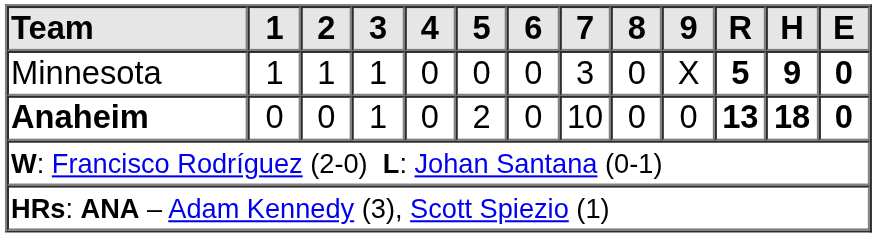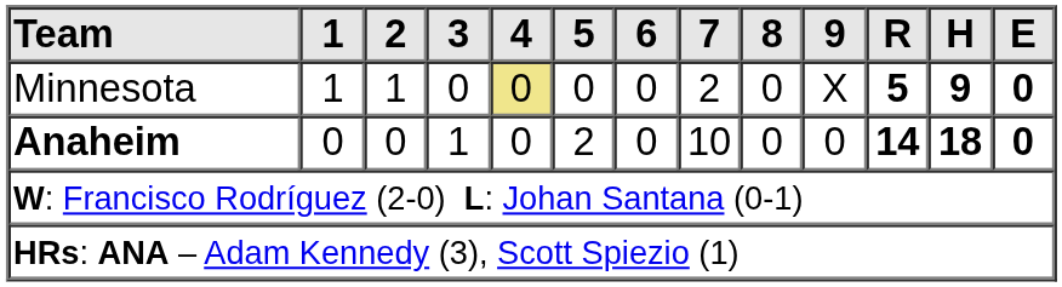Minnesota | 3: 1 -> 0
Minnesota | 4: no background -> khaki background
Minnesota | 7: 3 -> 2
Anaheim | R: 13 -> 14
